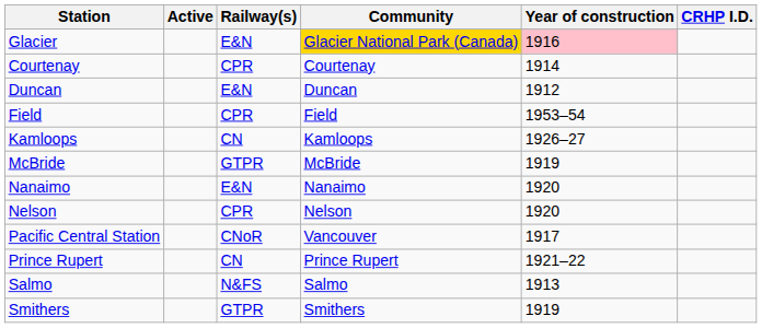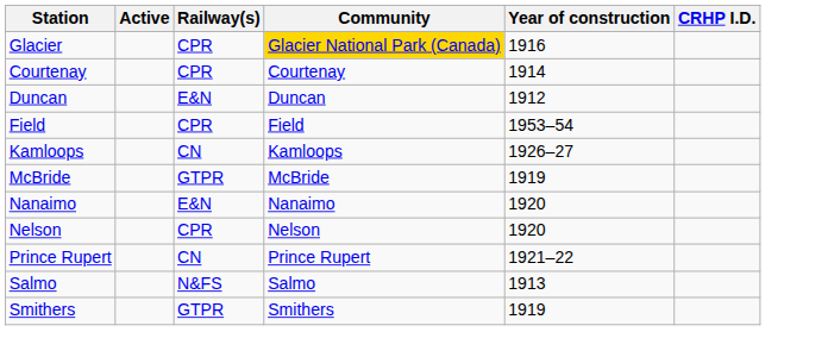Glacier | Railway(s): E&N -> CPR
Glacier | Year of construction: pink background -> no background
- row: Pacific Central Station | CNoR | Vancouver | 1917
